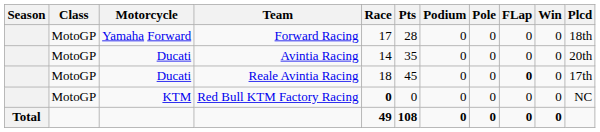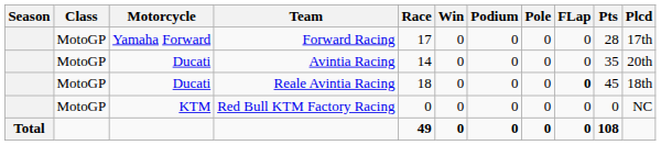columns swapped: Win <-> Pts
Forward Racing | Plcd: 18th -> 17th
Reale Avintia Racing | Plcd: 17th -> 18th
Red Bull KTM Factory Racing | Race: bold -> normal
